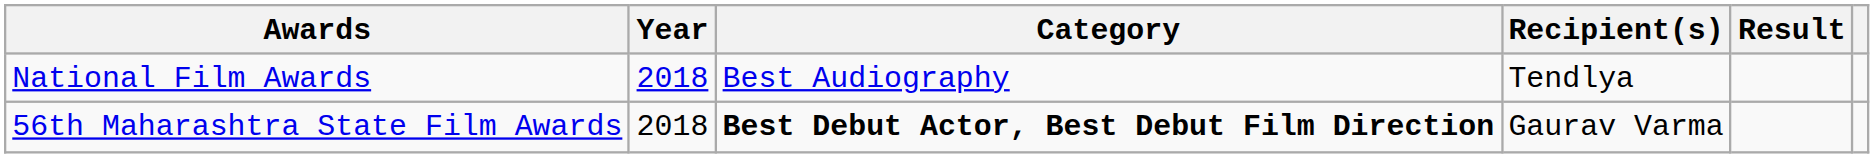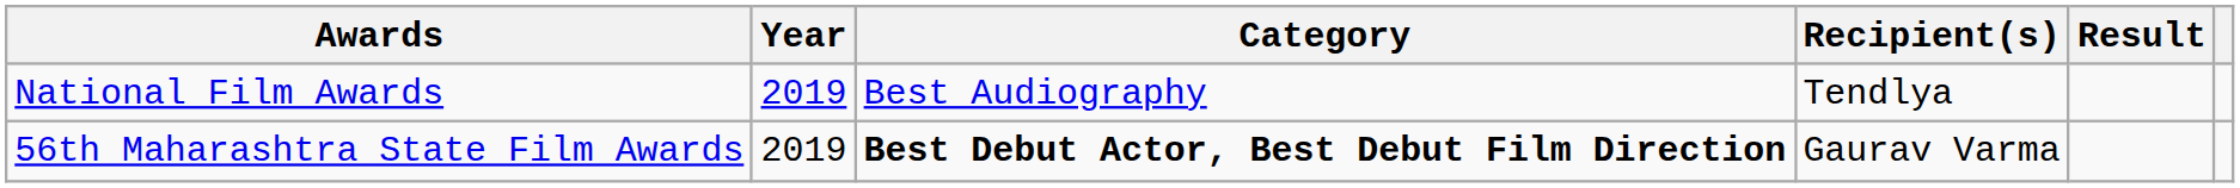National Film Awards | Year: 2018 -> 2019
56th Maharashtra State Film Awards | Year: 2018 -> 2019
